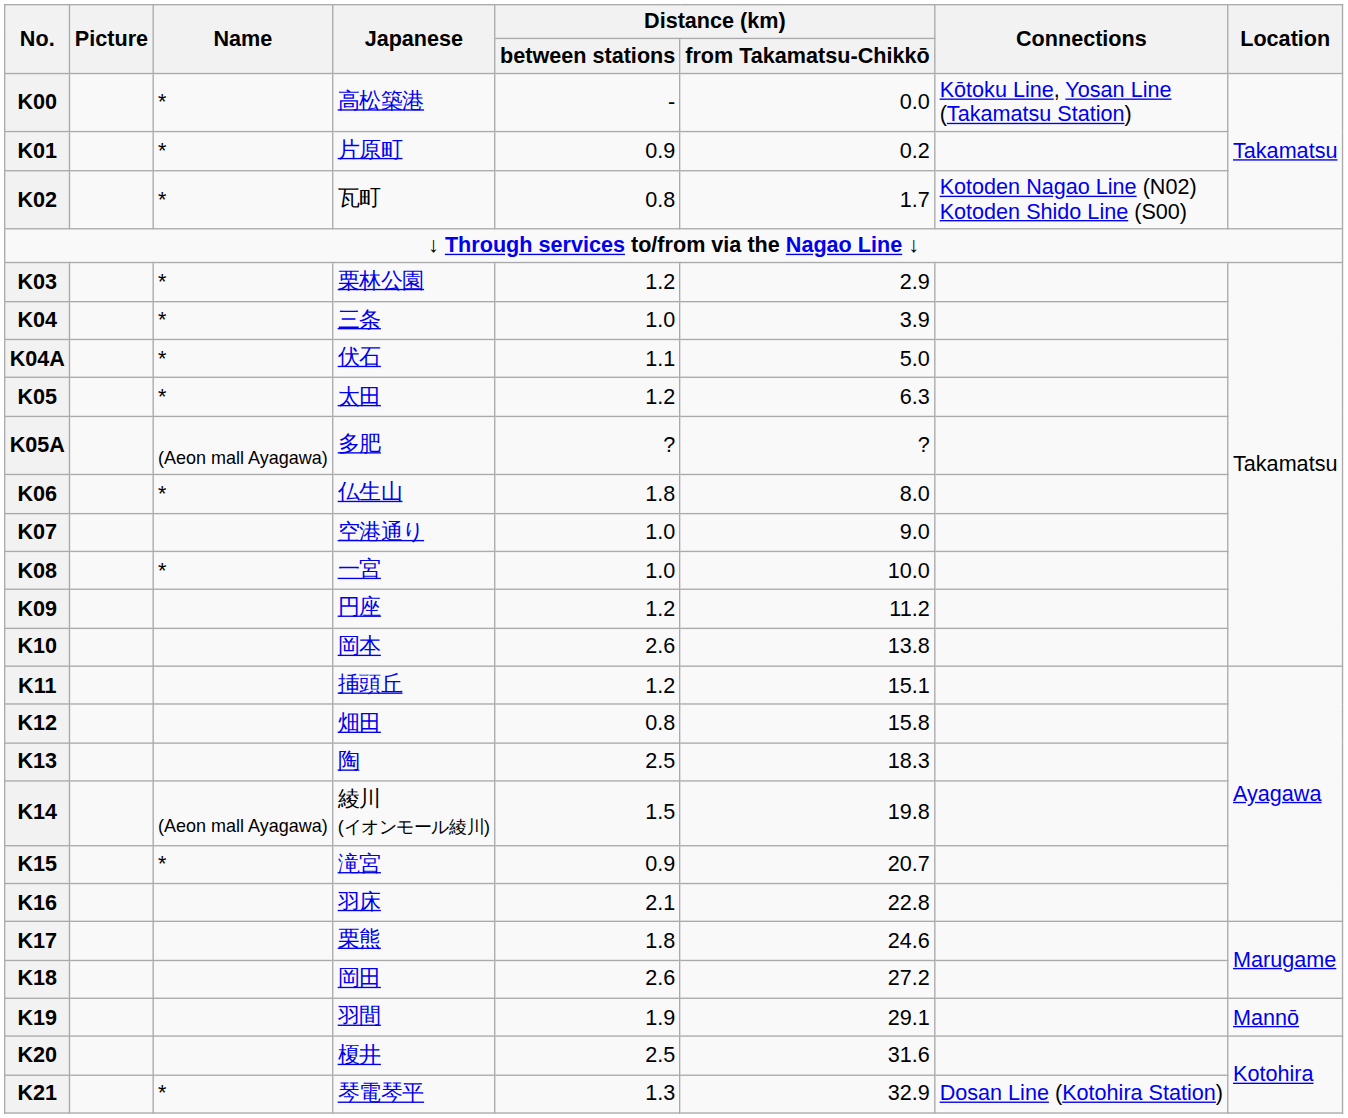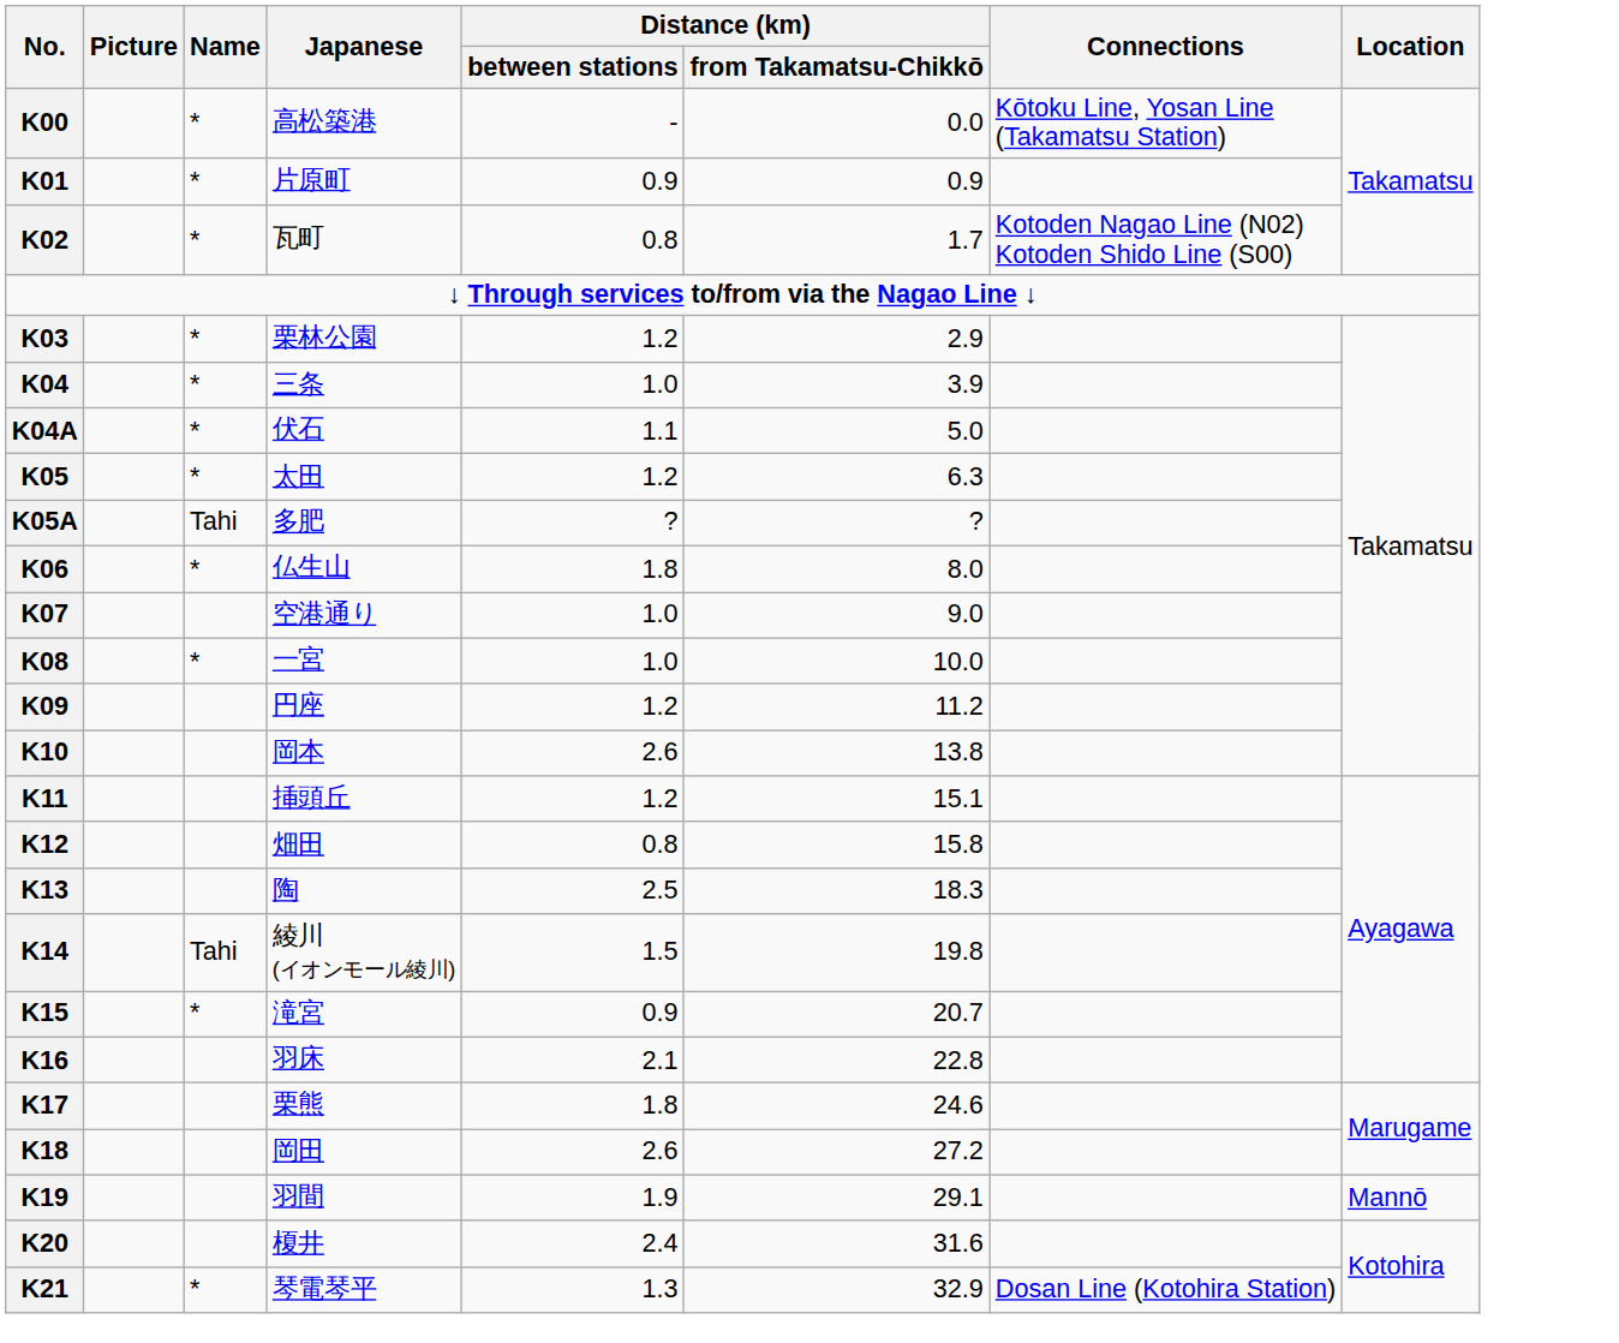K01 | Distance (km) / from Takamatsu-Chikkō: 0.2 -> 0.9
K05A | Name: (Aeon mall Ayagawa) -> Tahi
K14 | Name: (Aeon mall Ayagawa) -> Tahi
K20 | Distance (km) / between stations: 2.5 -> 2.4
